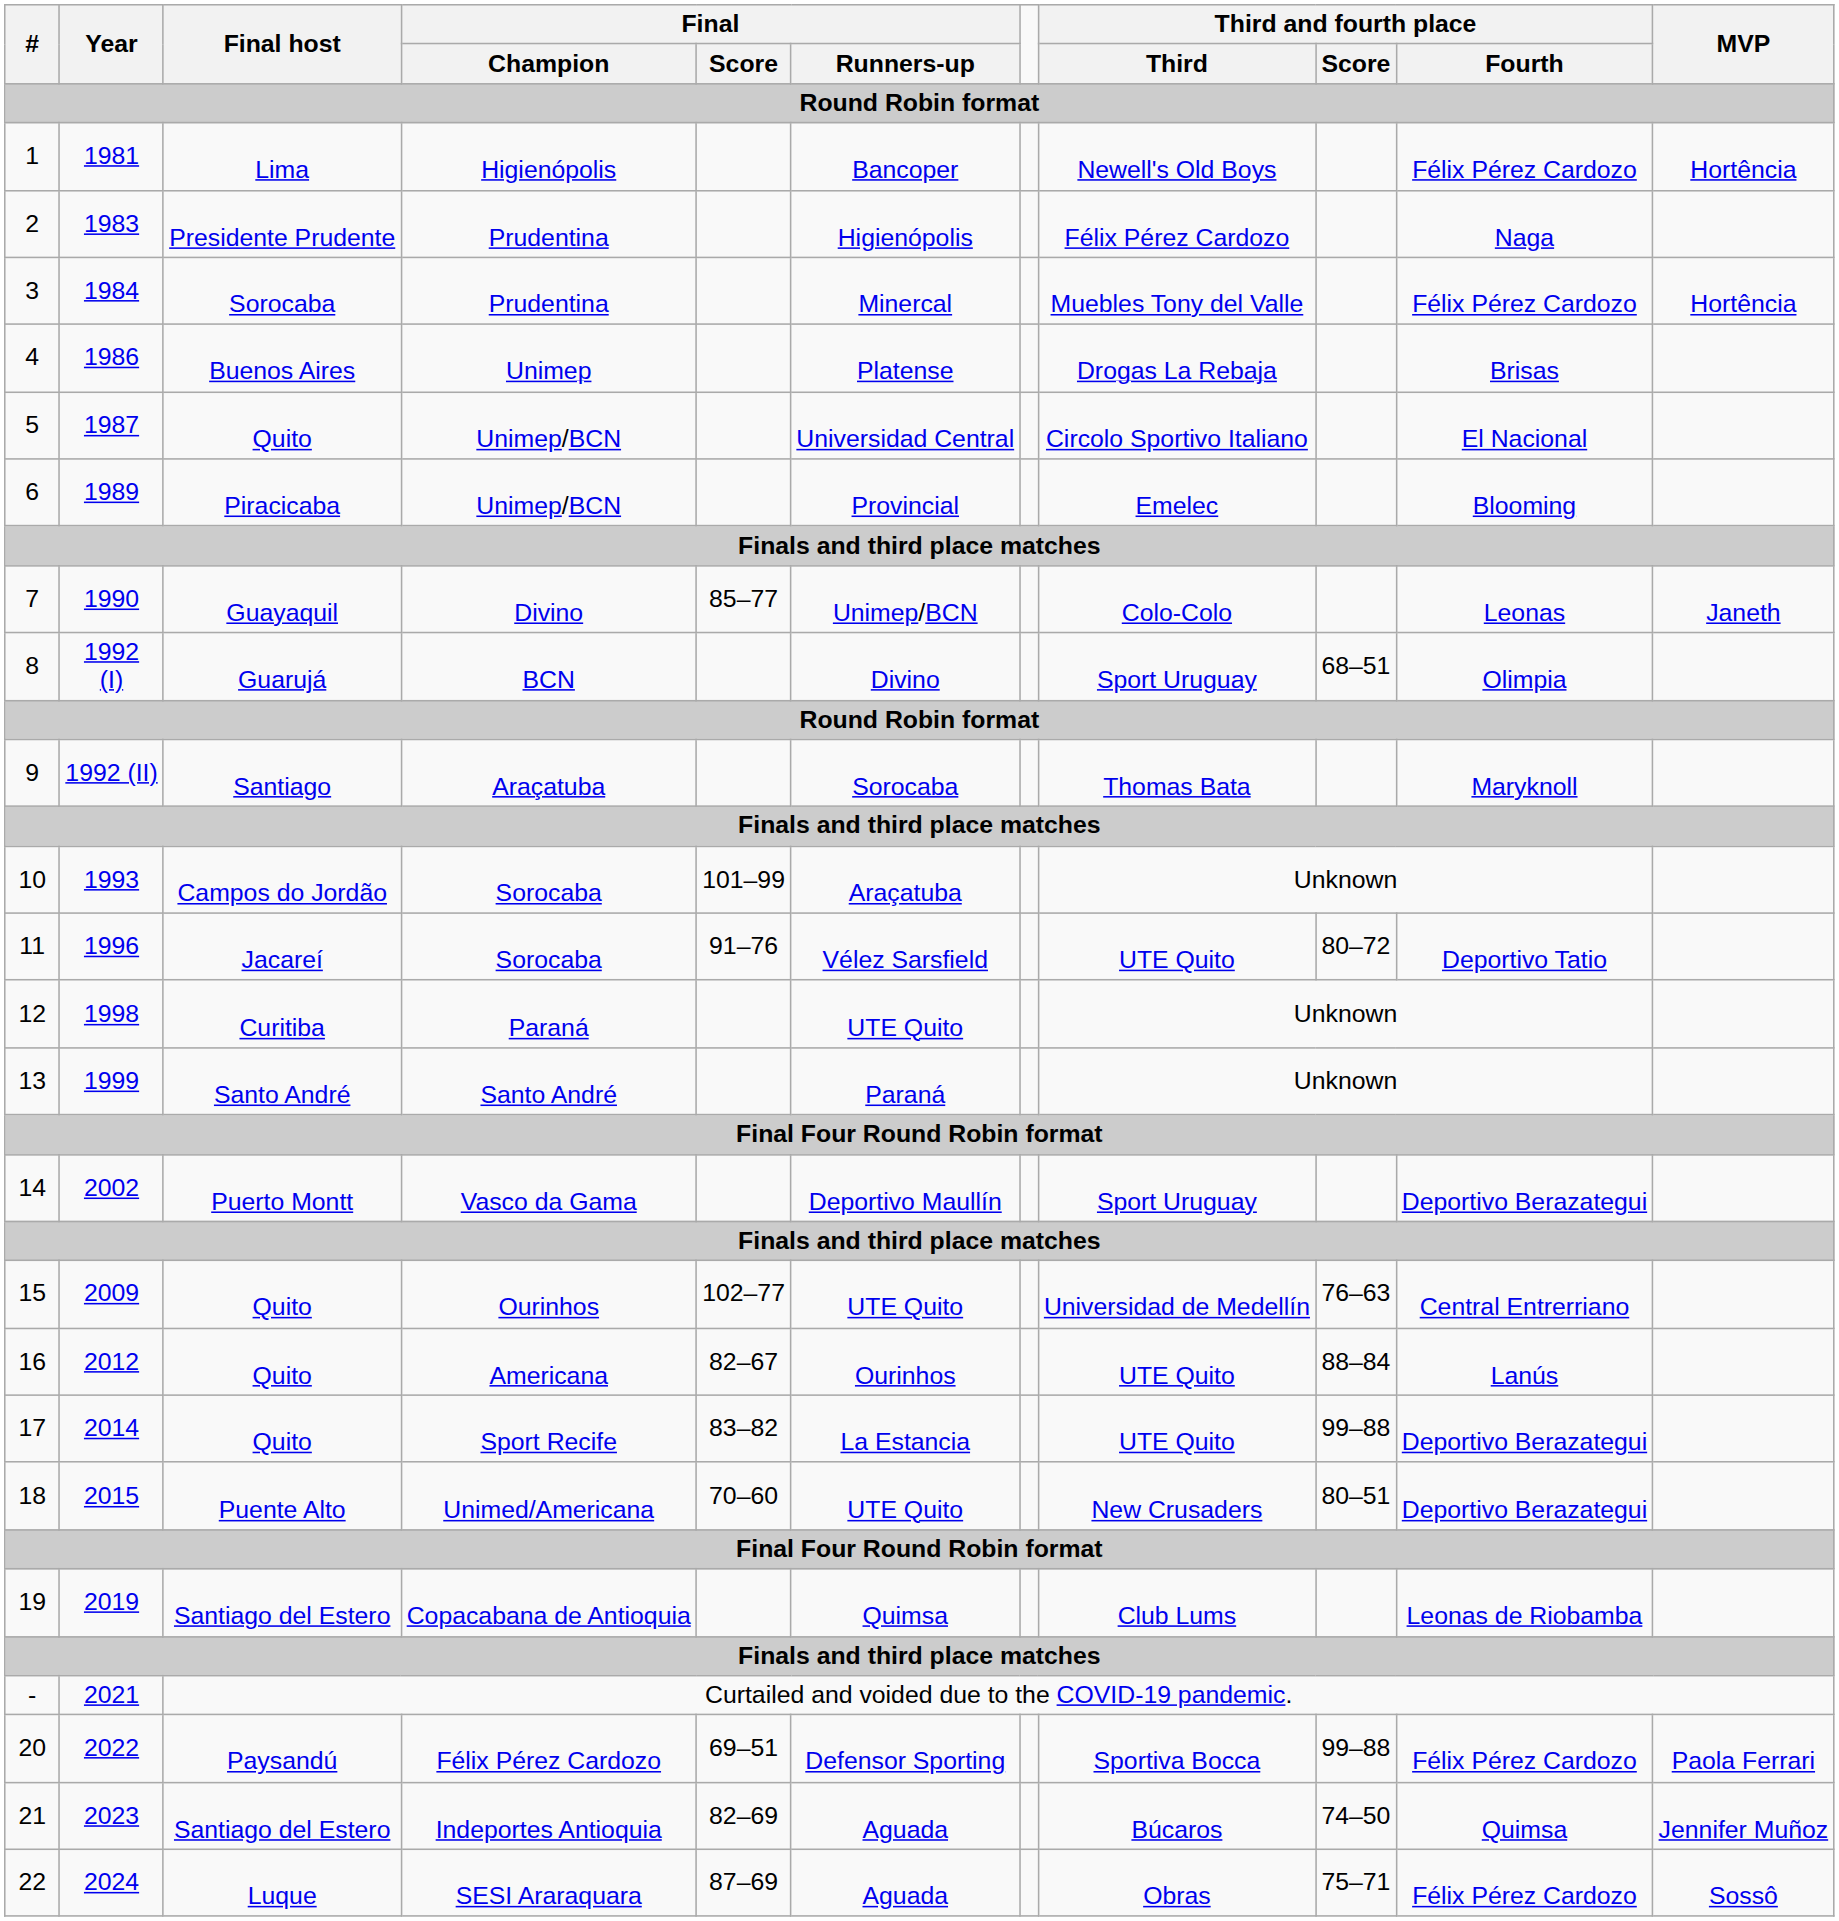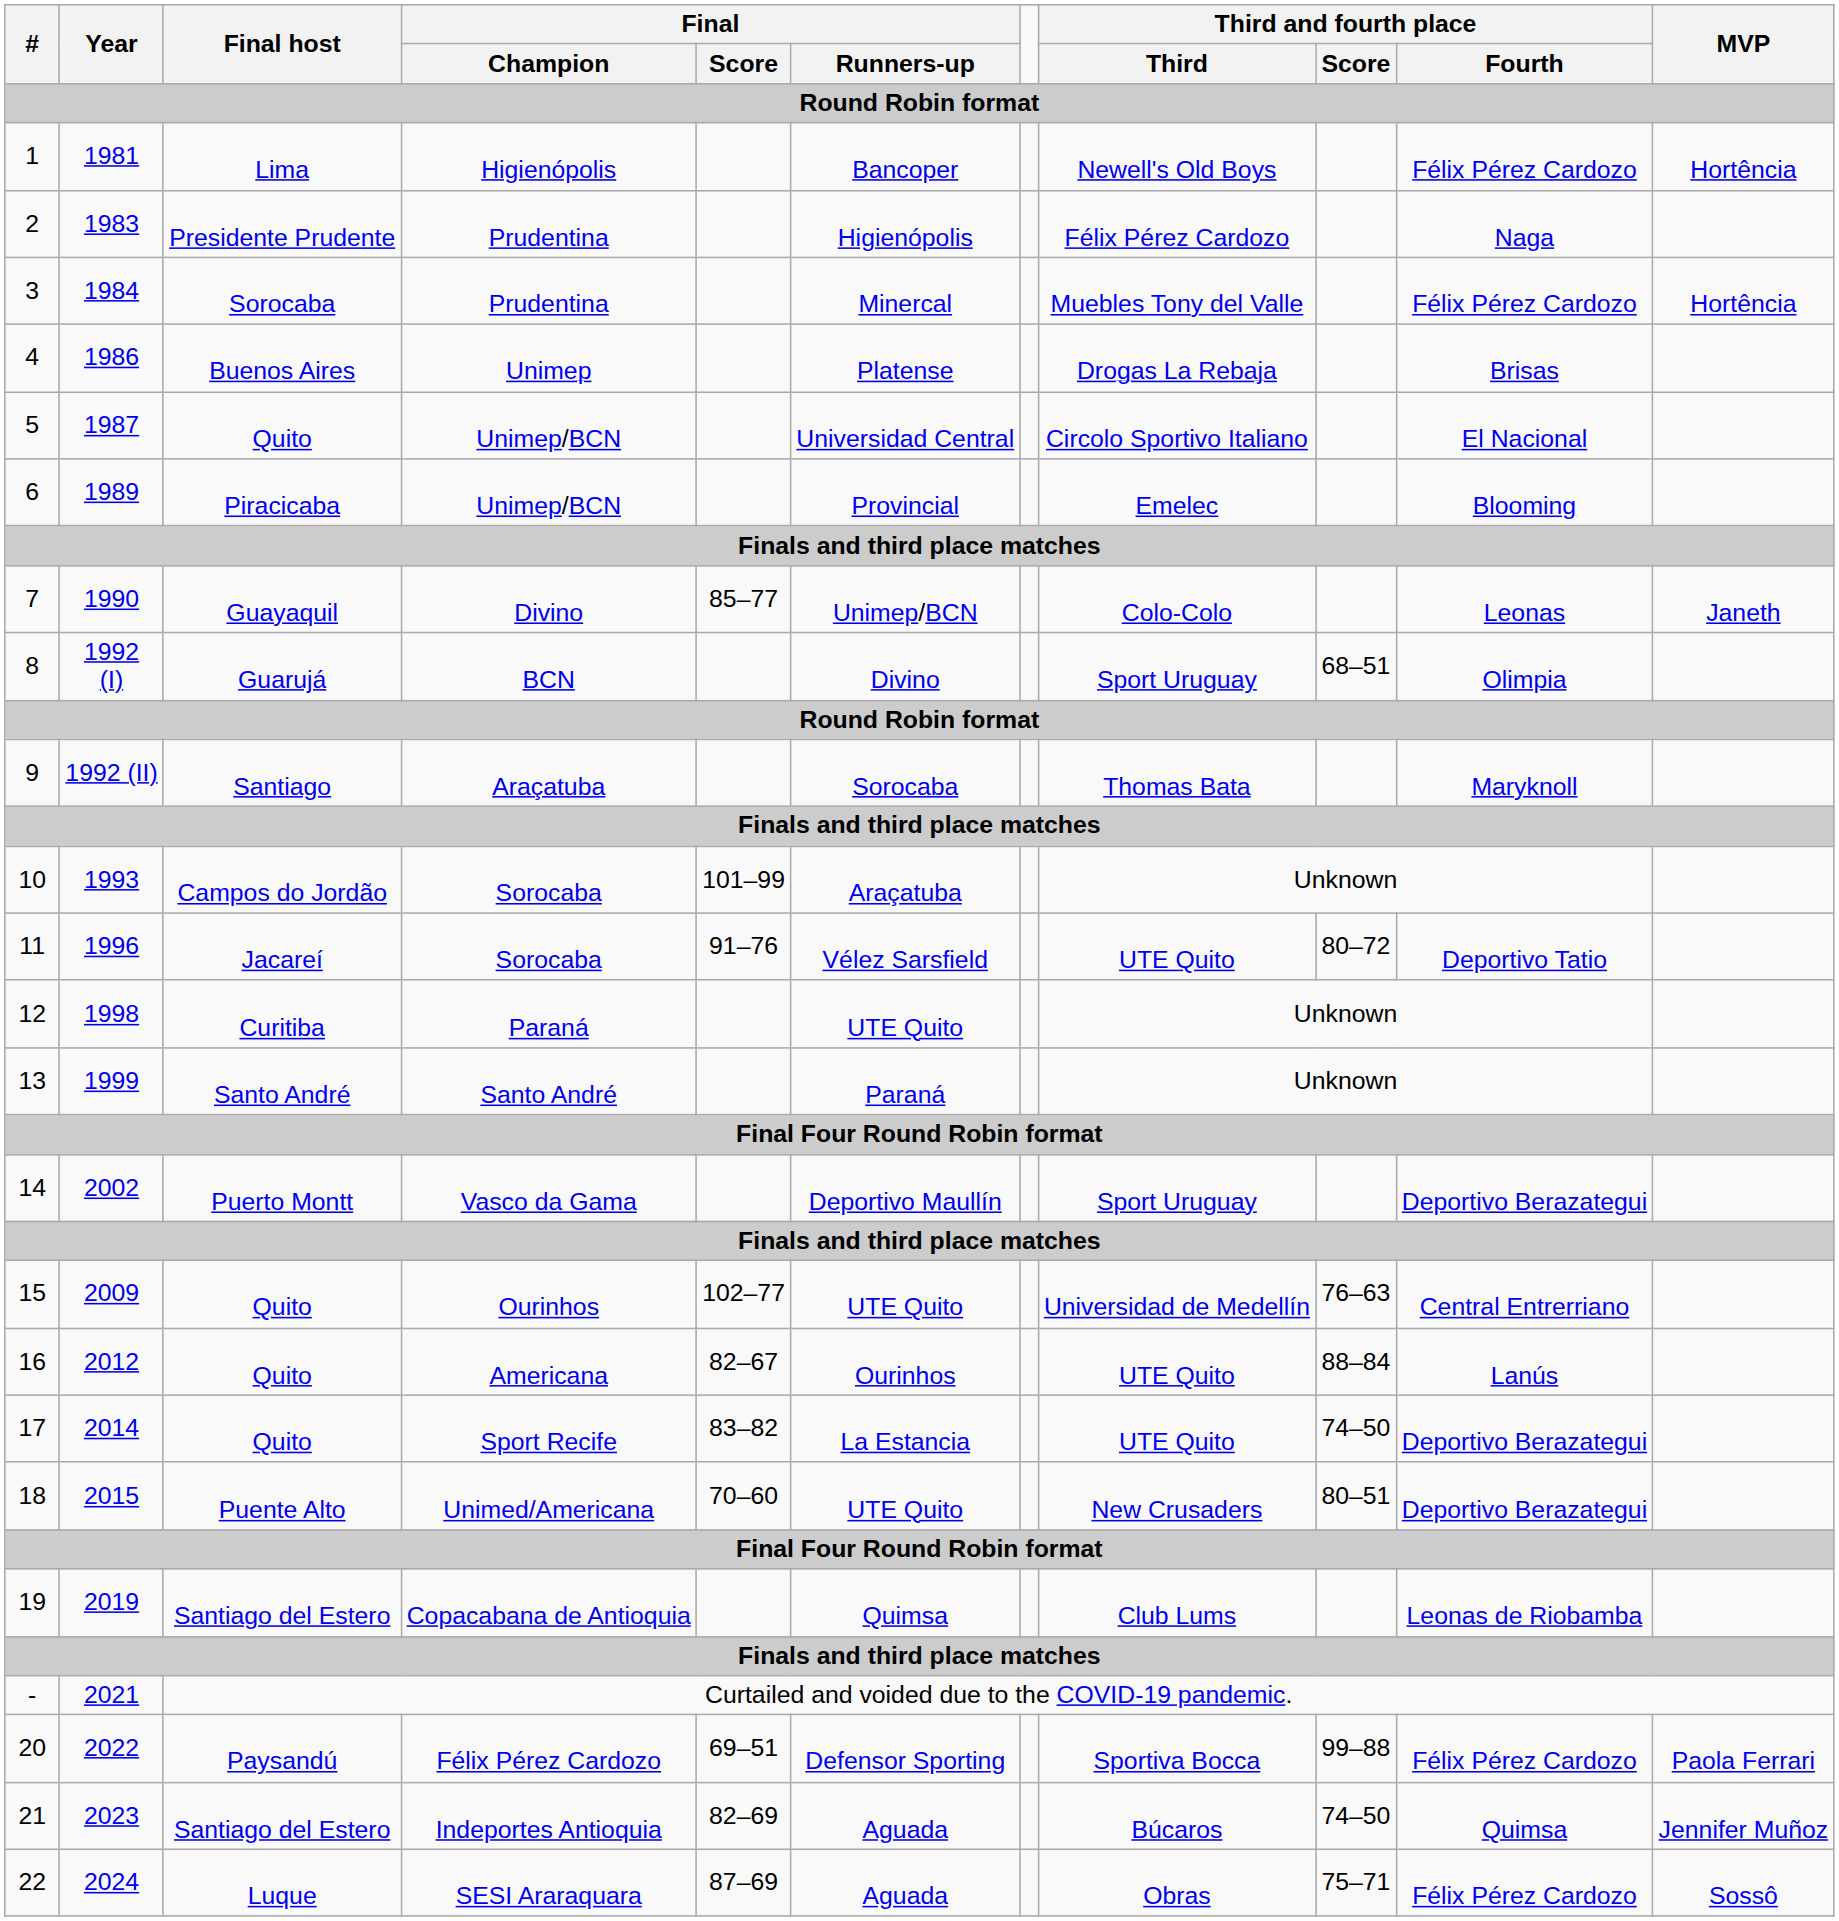17 | Third and fourth place / Score: 99–88 -> 74–50
